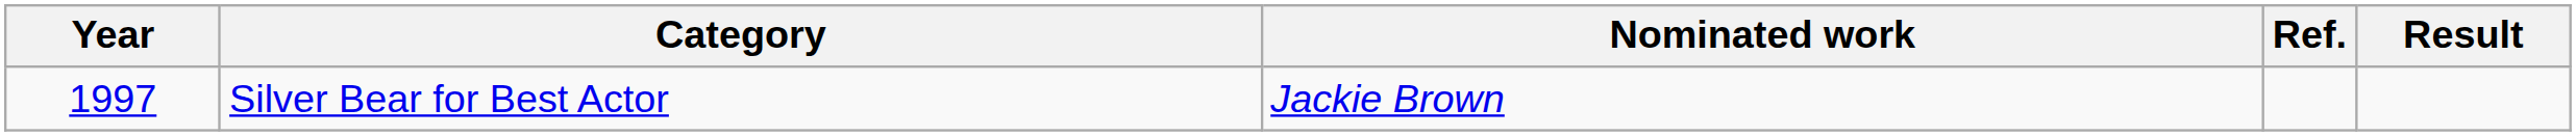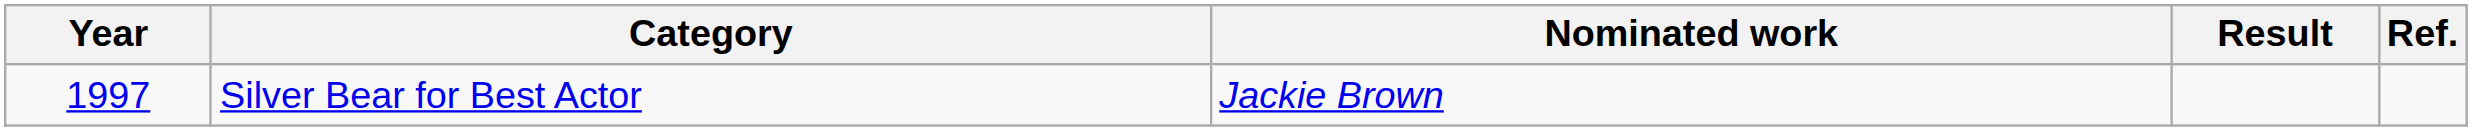columns swapped: Result <-> Ref.
